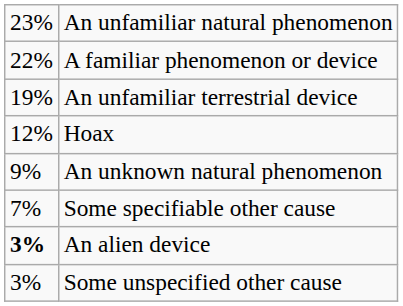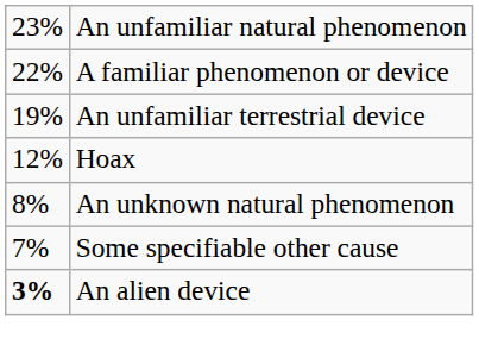An unknown natural phenomenon | column 1: 9% -> 8%
- row: 3% | Some unspecified other cause
